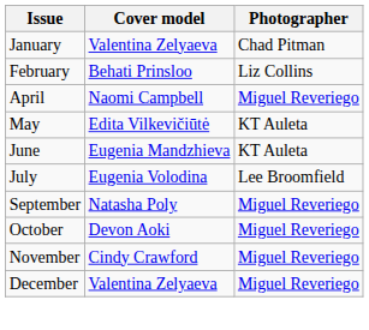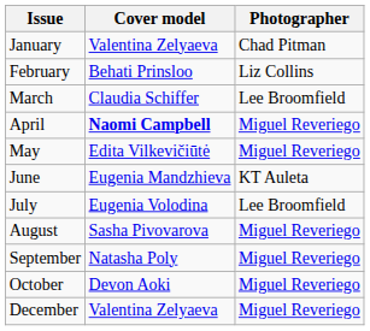+ row: March | Claudia Schiffer | Lee Broomfield
April | Cover model: normal -> bold
May | Photographer: KT Auleta -> Miguel Reveriego
+ row: August | Sasha Pivovarova | Miguel Reveriego
- row: November | Cindy Crawford | Miguel Reveriego
